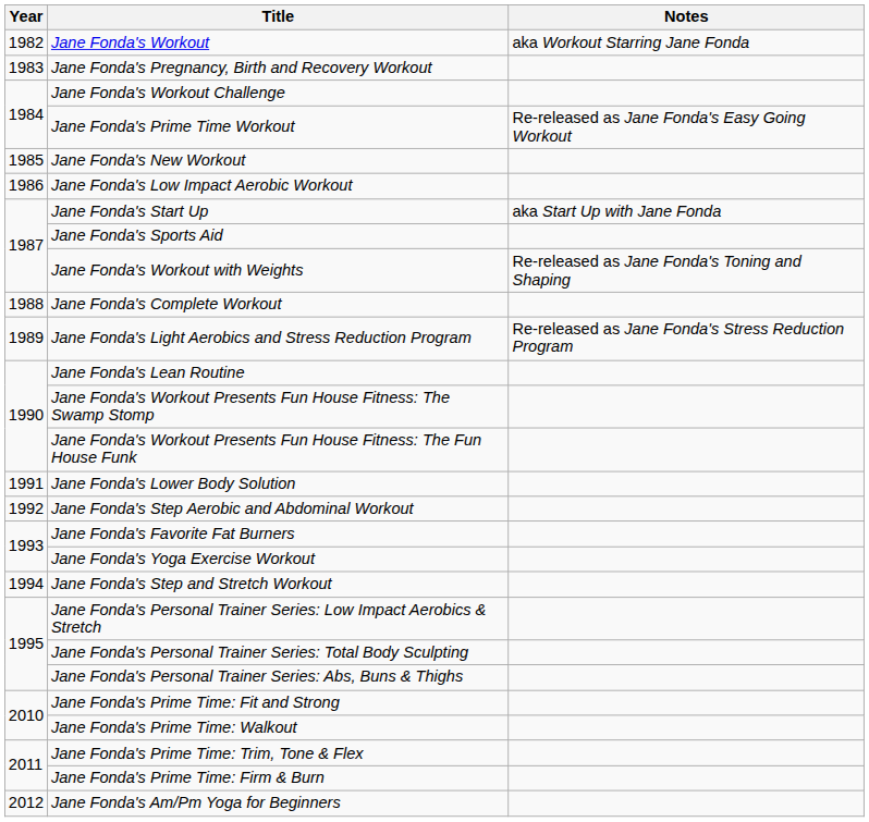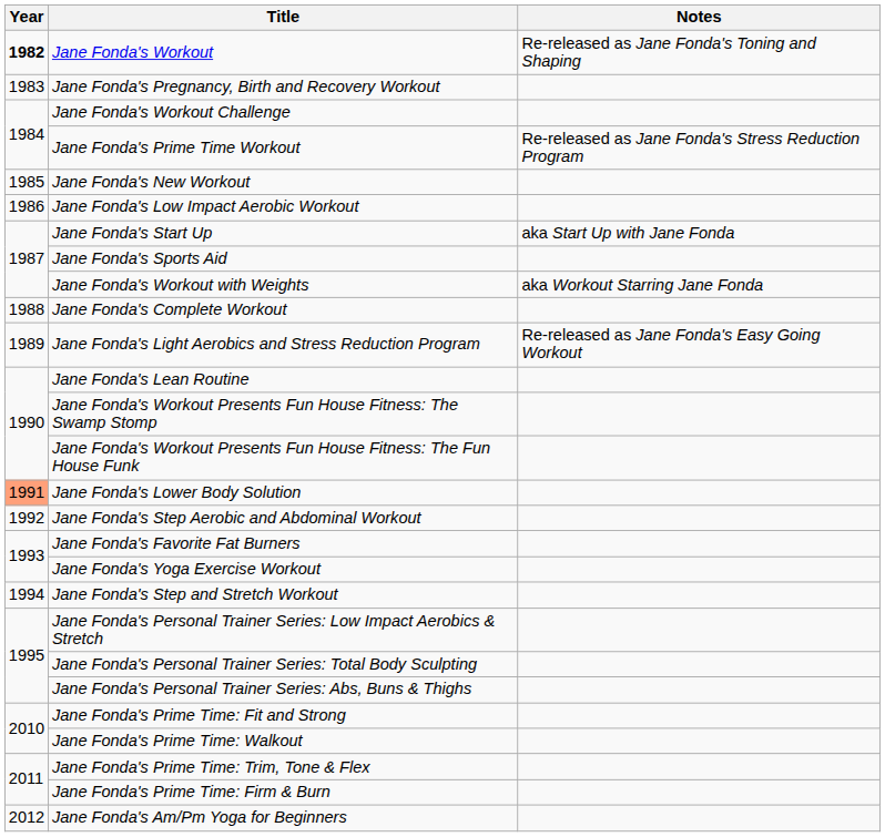Jane Fonda's Workout | Year: normal -> bold
Jane Fonda's Workout | Notes: aka Workout Starring Jane Fonda -> Re-released as Jane Fonda's Toning and Shaping
Jane Fonda's Prime Time Workout | Notes: Re-released as Jane Fonda's Easy Going Workout -> Re-released as Jane Fonda's Stress Reduction Program
Jane Fonda's Workout with Weights | Notes: Re-released as Jane Fonda's Toning and Shaping -> aka Workout Starring Jane Fonda
Jane Fonda's Light Aerobics and Stress Reduction Program | Notes: Re-released as Jane Fonda's Stress Reduction Program -> Re-released as Jane Fonda's Easy Going Workout
Jane Fonda's Lower Body Solution | Year: no background -> lightsalmon background
